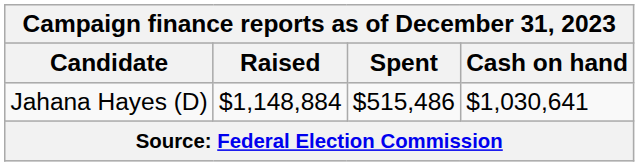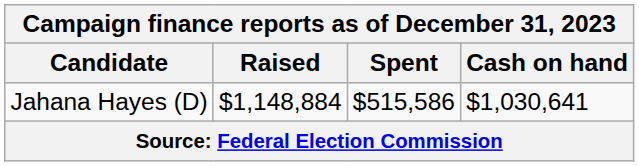Jahana Hayes (D) | Spent: $515,486 -> $515,586
